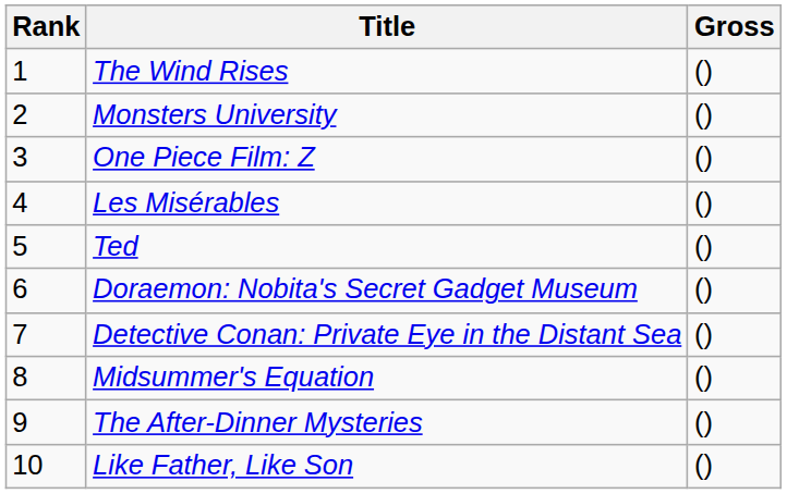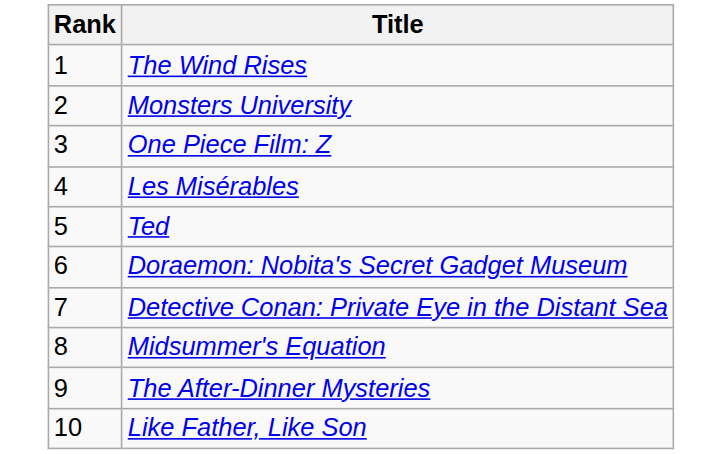- column: Gross | () | () | () | () | () | () | () | () | () | ()
